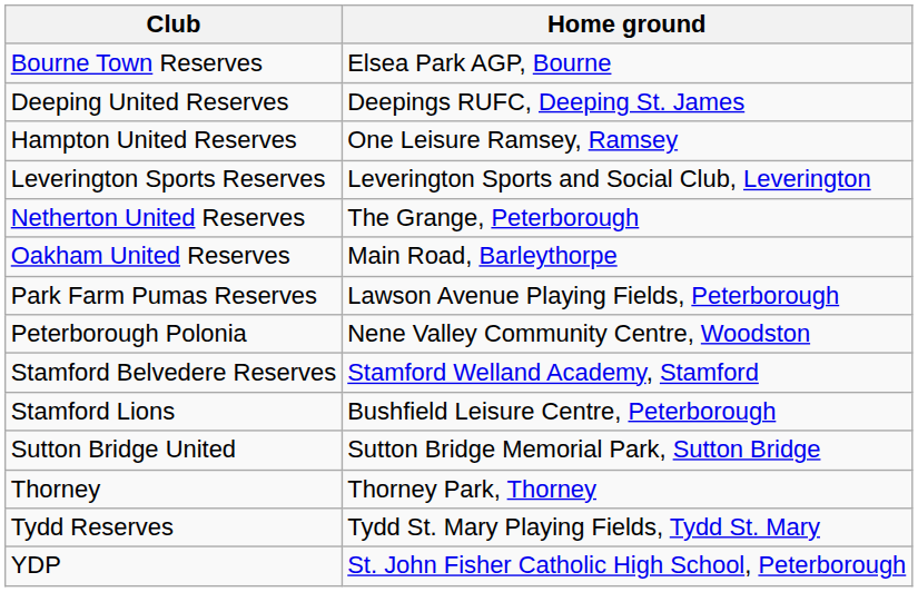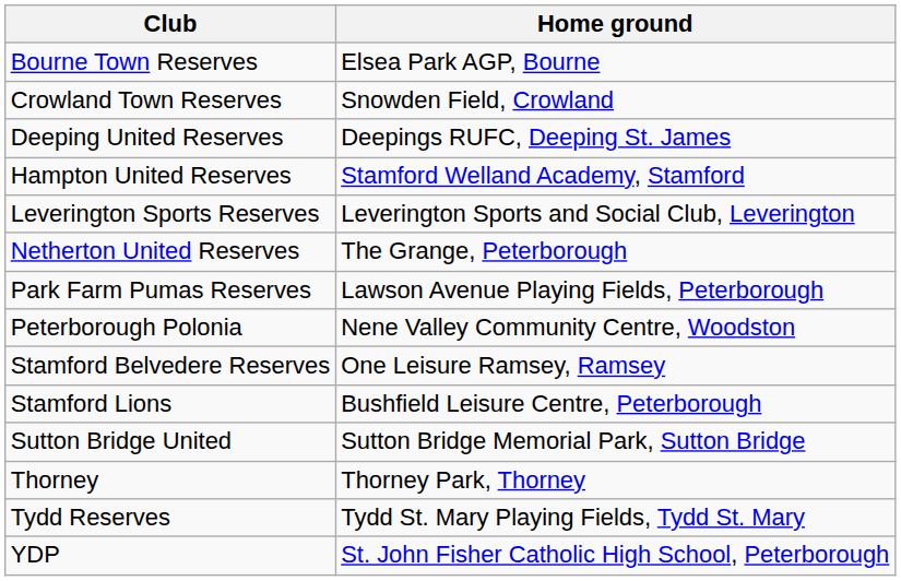+ row: Crowland Town Reserves | Snowden Field, Crowland
Hampton United Reserves | Home ground: One Leisure Ramsey, Ramsey -> Stamford Welland Academy, Stamford
- row: Oakham United Reserves | Main Road, Barleythorpe
Stamford Belvedere Reserves | Home ground: Stamford Welland Academy, Stamford -> One Leisure Ramsey, Ramsey
